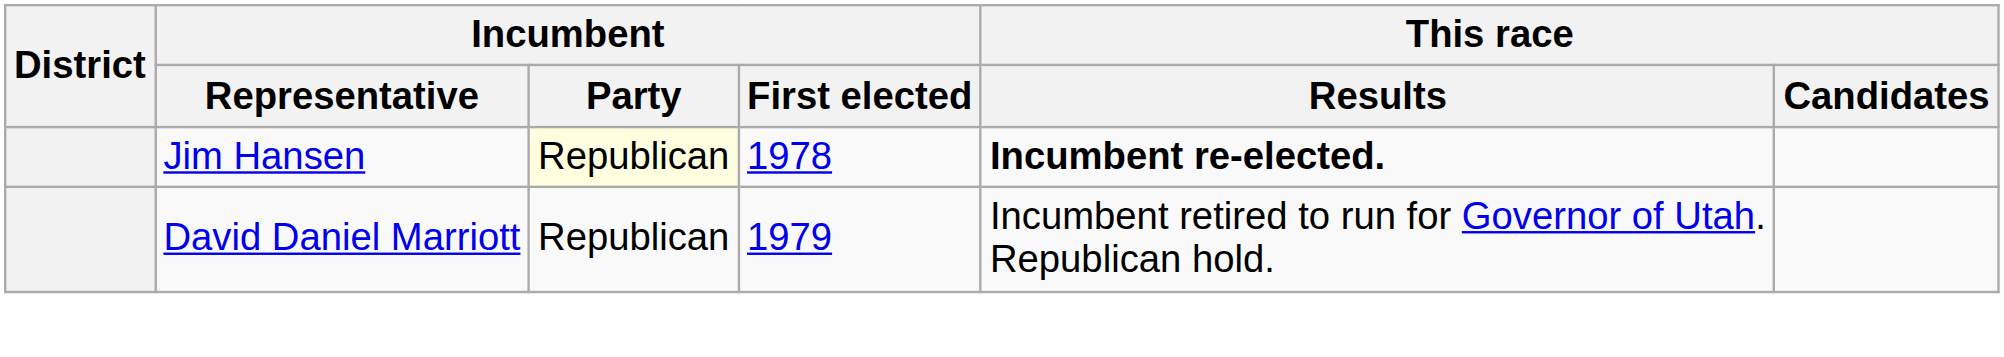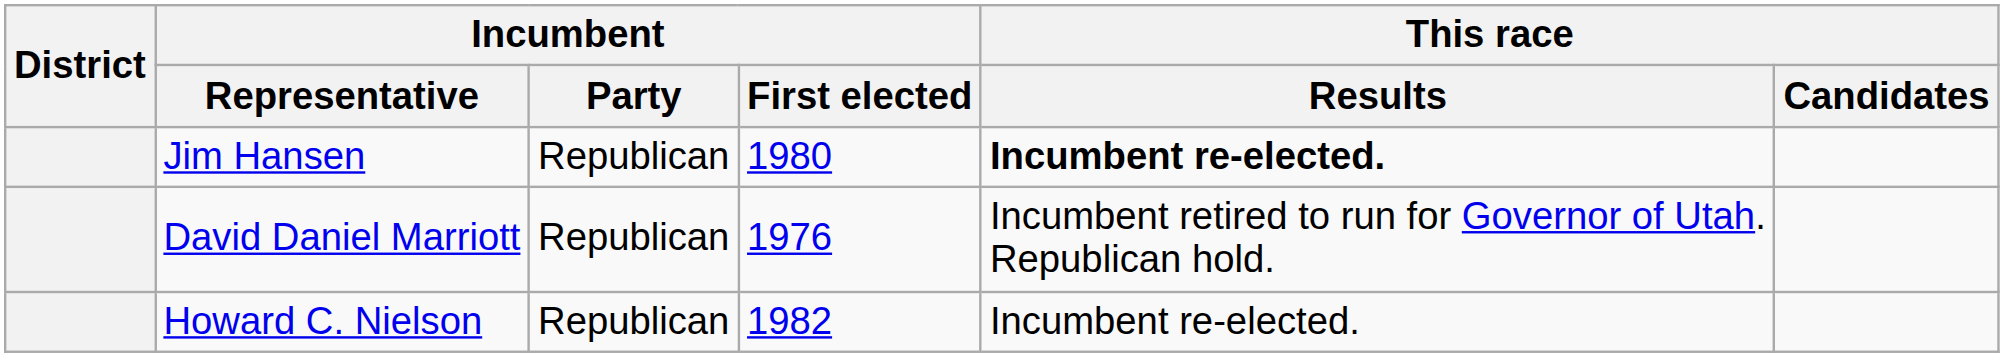Jim Hansen | Incumbent / Party: lightyellow background -> no background
Jim Hansen | Incumbent / First elected: 1978 -> 1980
David Daniel Marriott | Incumbent / First elected: 1979 -> 1976
+ row: Howard C. Nielson | Republican | 1982 | Incumbent re-elected.
